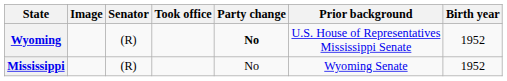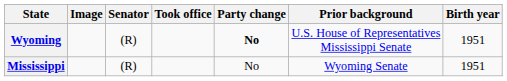Wyoming | Birth year: 1952 -> 1951
Mississippi | Birth year: 1952 -> 1951
